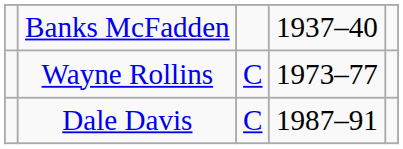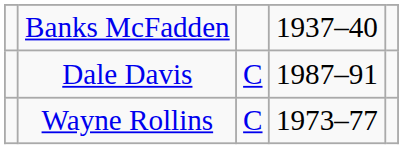rows swapped: Wayne Rollins <-> Dale Davis
